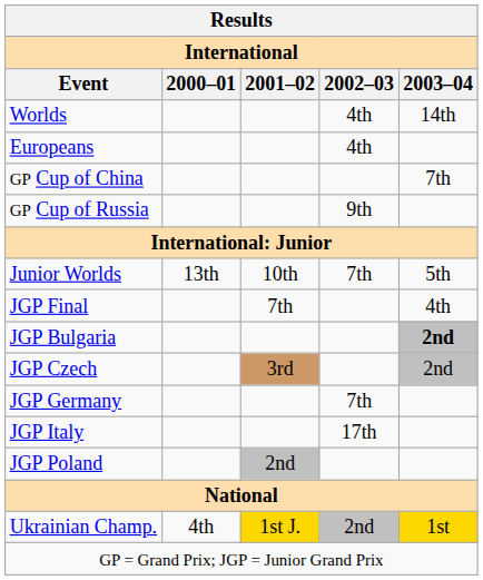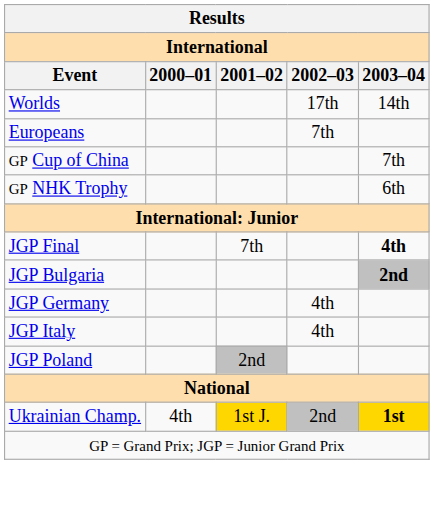Worlds | 2002–03: 4th -> 17th
Europeans | 2002–03: 4th -> 7th
- row: GP Cup of Russia | 9th
+ row: GP NHK Trophy | 6th
- row: Junior Worlds | 13th | 10th | 7th | 5th
JGP Final | 2003–04: normal -> bold
- row: JGP Czech | 3rd | 2nd
JGP Germany | 2002–03: 7th -> 4th
JGP Italy | 2002–03: 17th -> 4th
Ukrainian Champ. | 2003–04: normal -> bold
